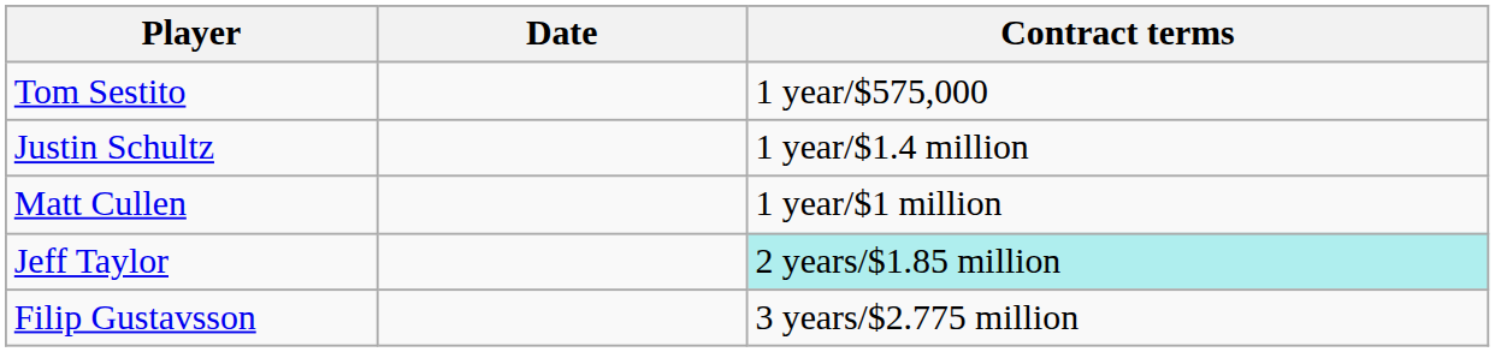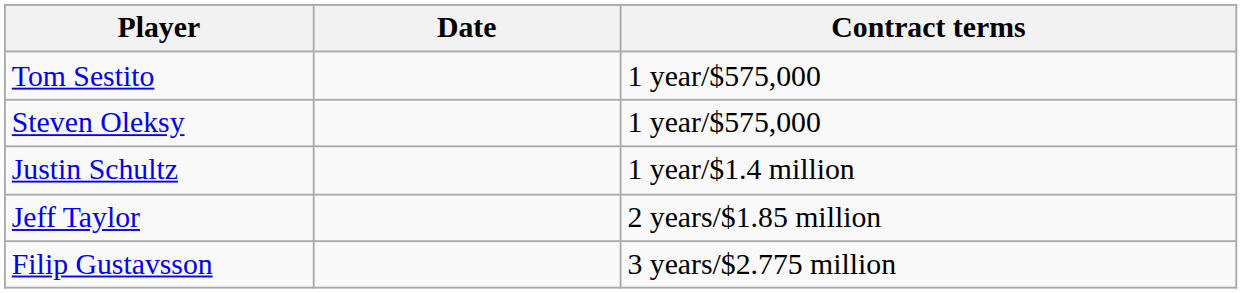+ row: Steven Oleksy | 1 year/$575,000
- row: Matt Cullen | 1 year/$1 million
Jeff Taylor | Contract terms: paleturquoise background -> no background
